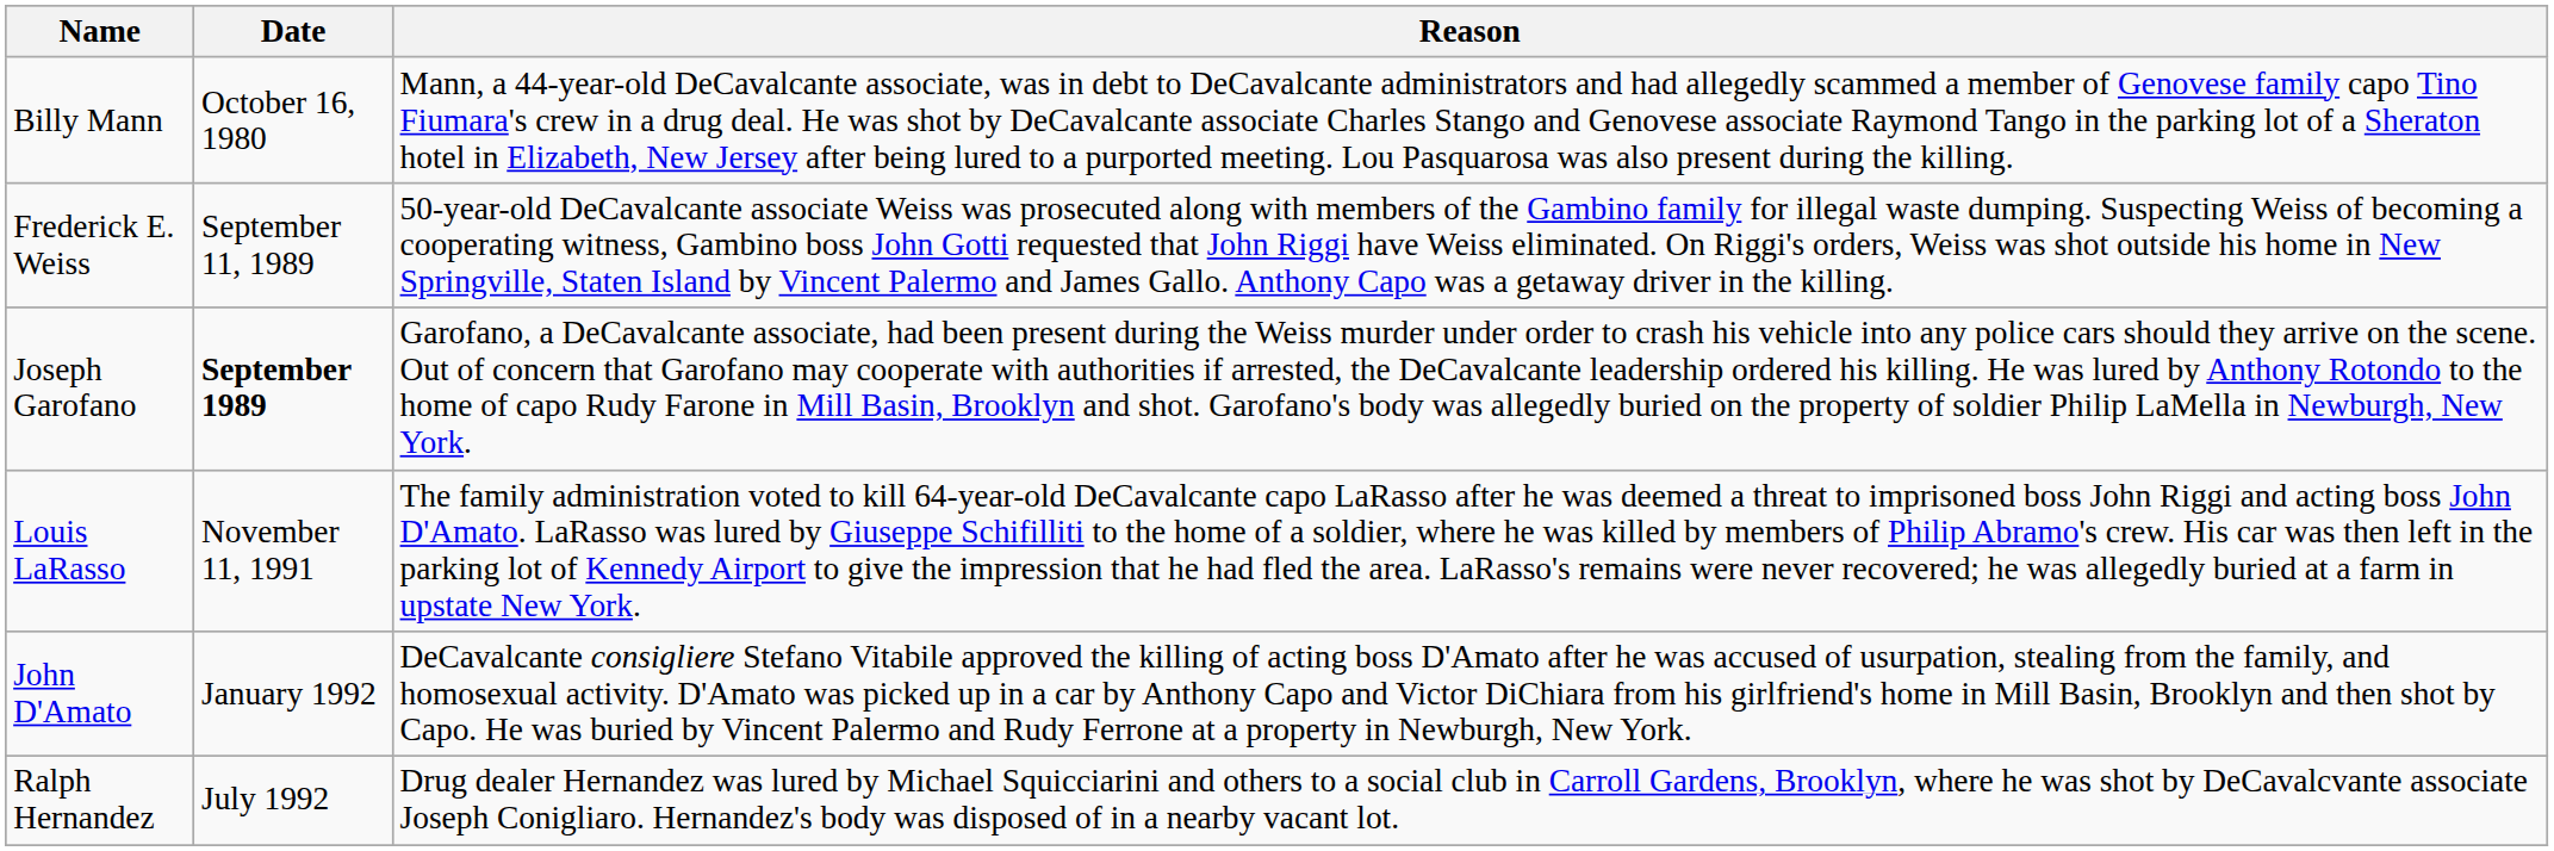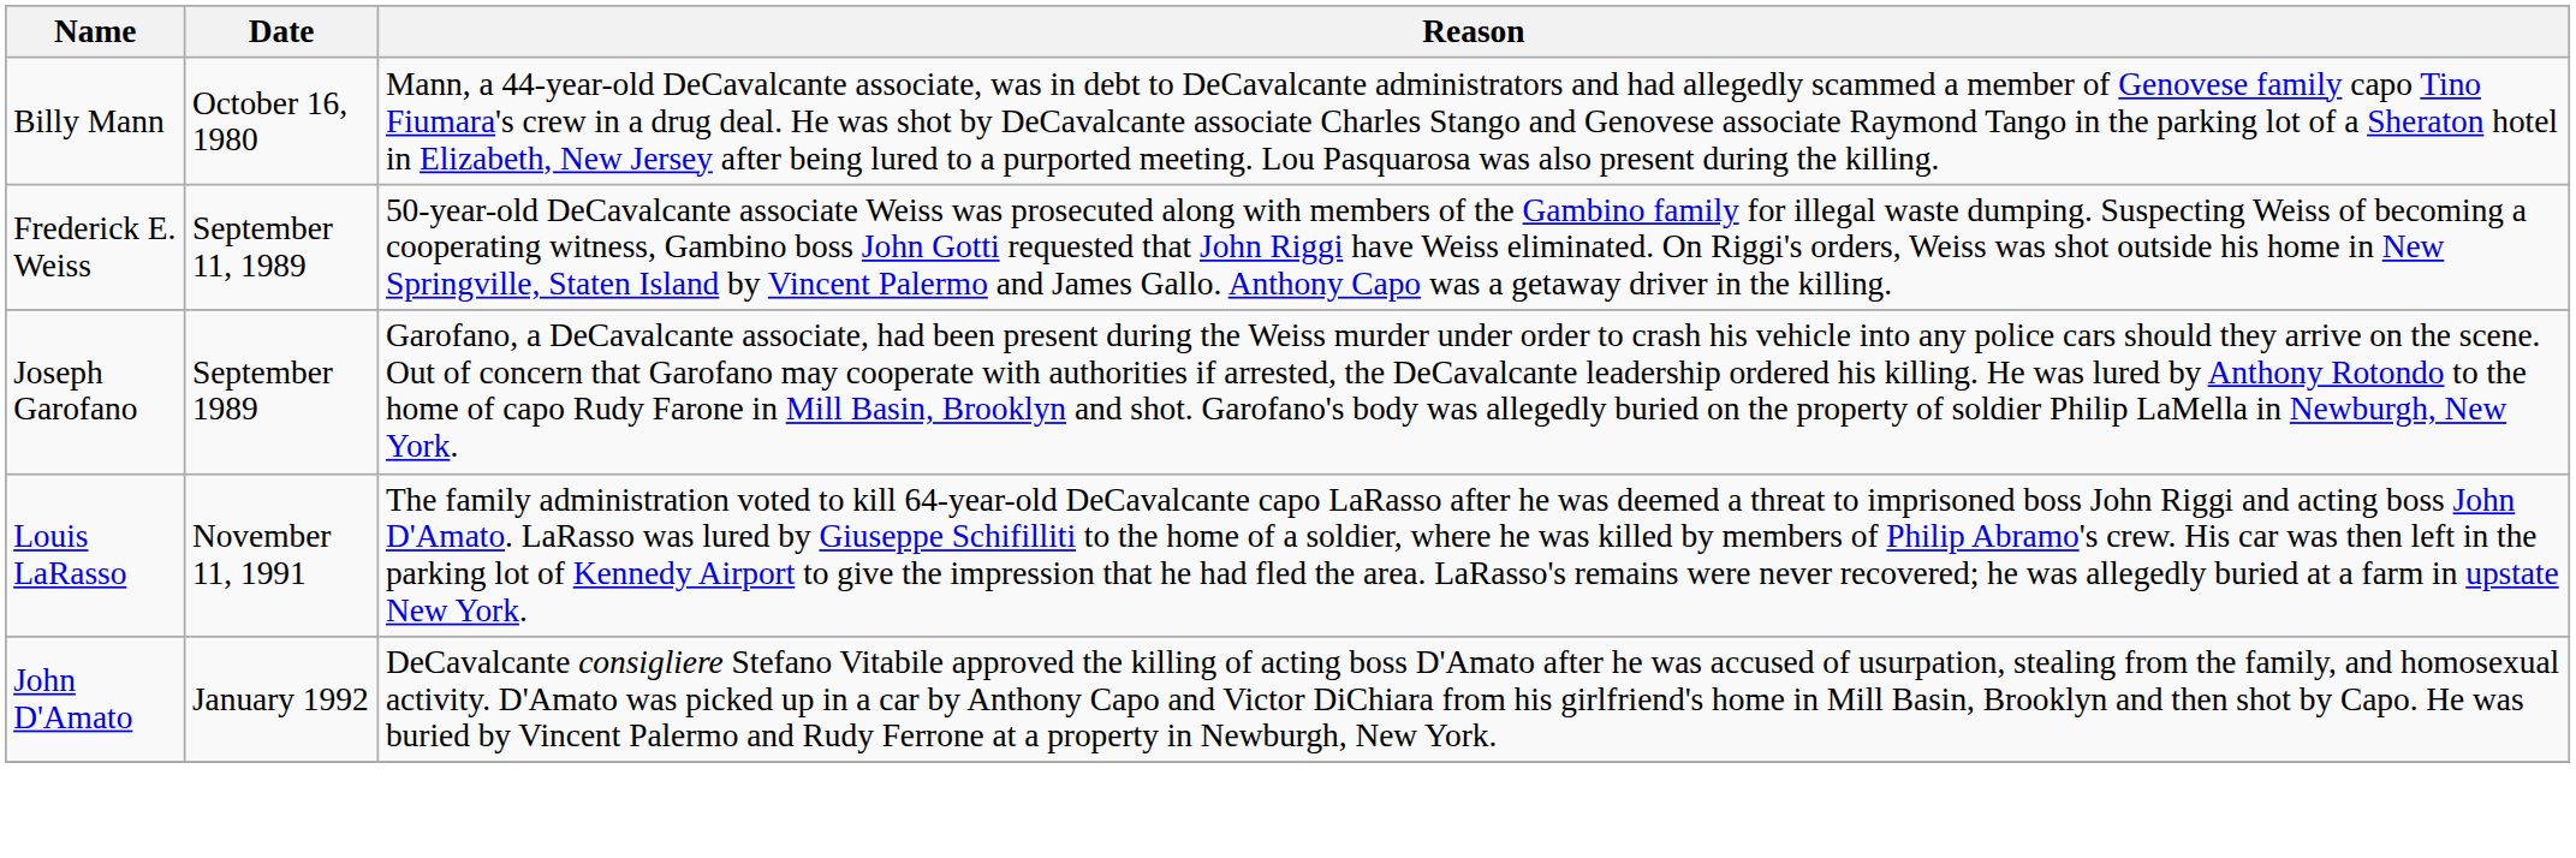Joseph Garofano | Date: bold -> normal
- row: Ralph Hernandez | July 1992 | Drug dealer Hernandez was lured by Michael Squicciarini and others to a social club in Carroll Gardens, Brooklyn, where he was shot by DeCavalcvante associate Joseph Conigliaro. Hernandez's body was disposed of in a nearby vacant lot.
